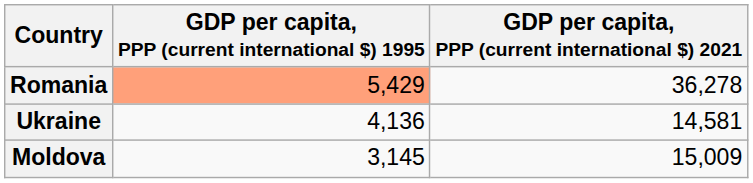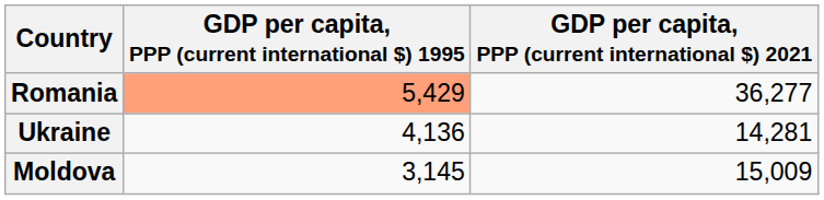Romania | GDP per capita, PPP (current international $) 2021: 36,278 -> 36,277
Ukraine | GDP per capita, PPP (current international $) 2021: 14,581 -> 14,281
